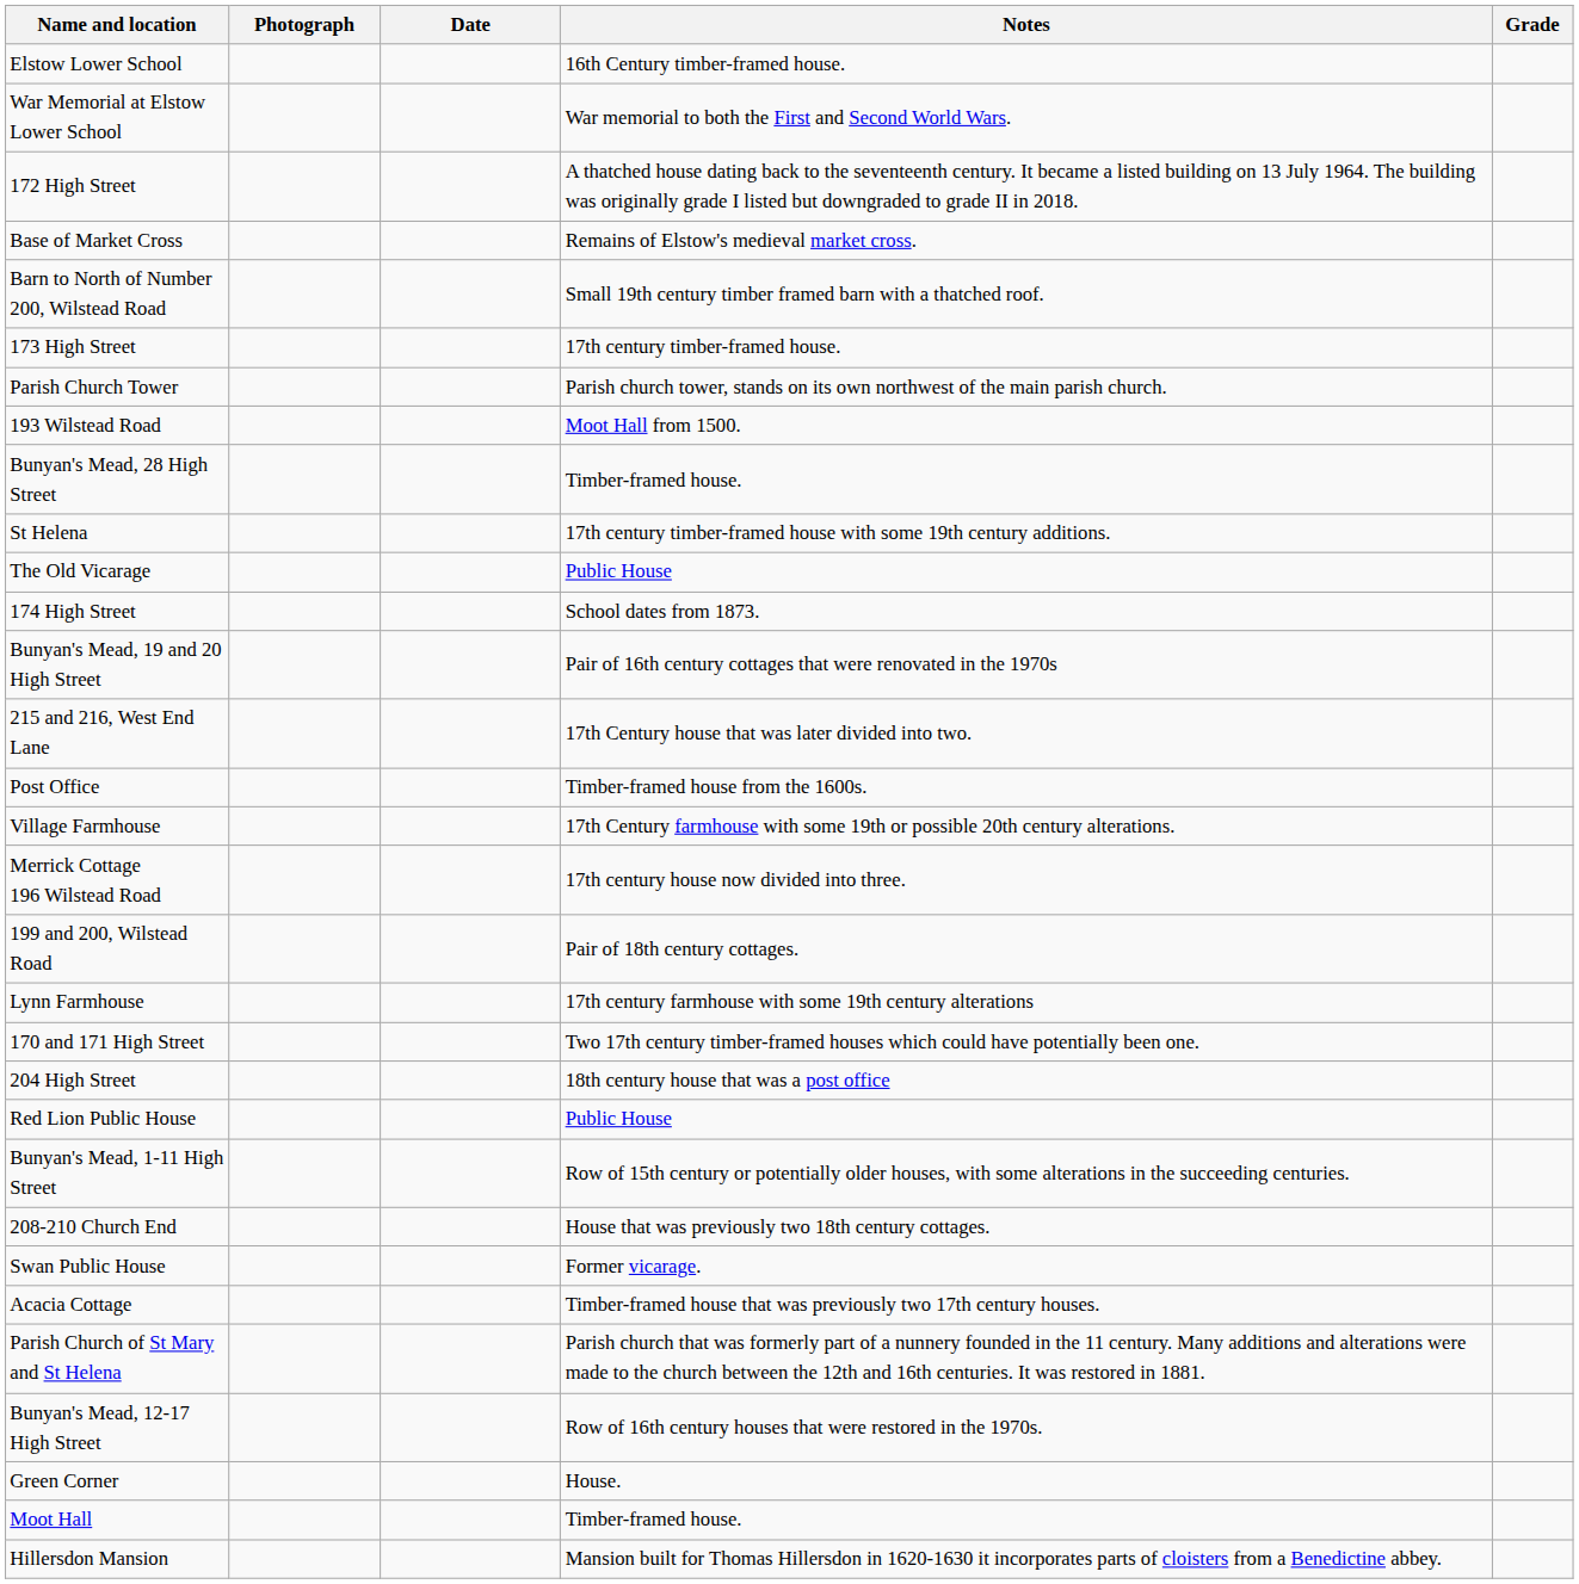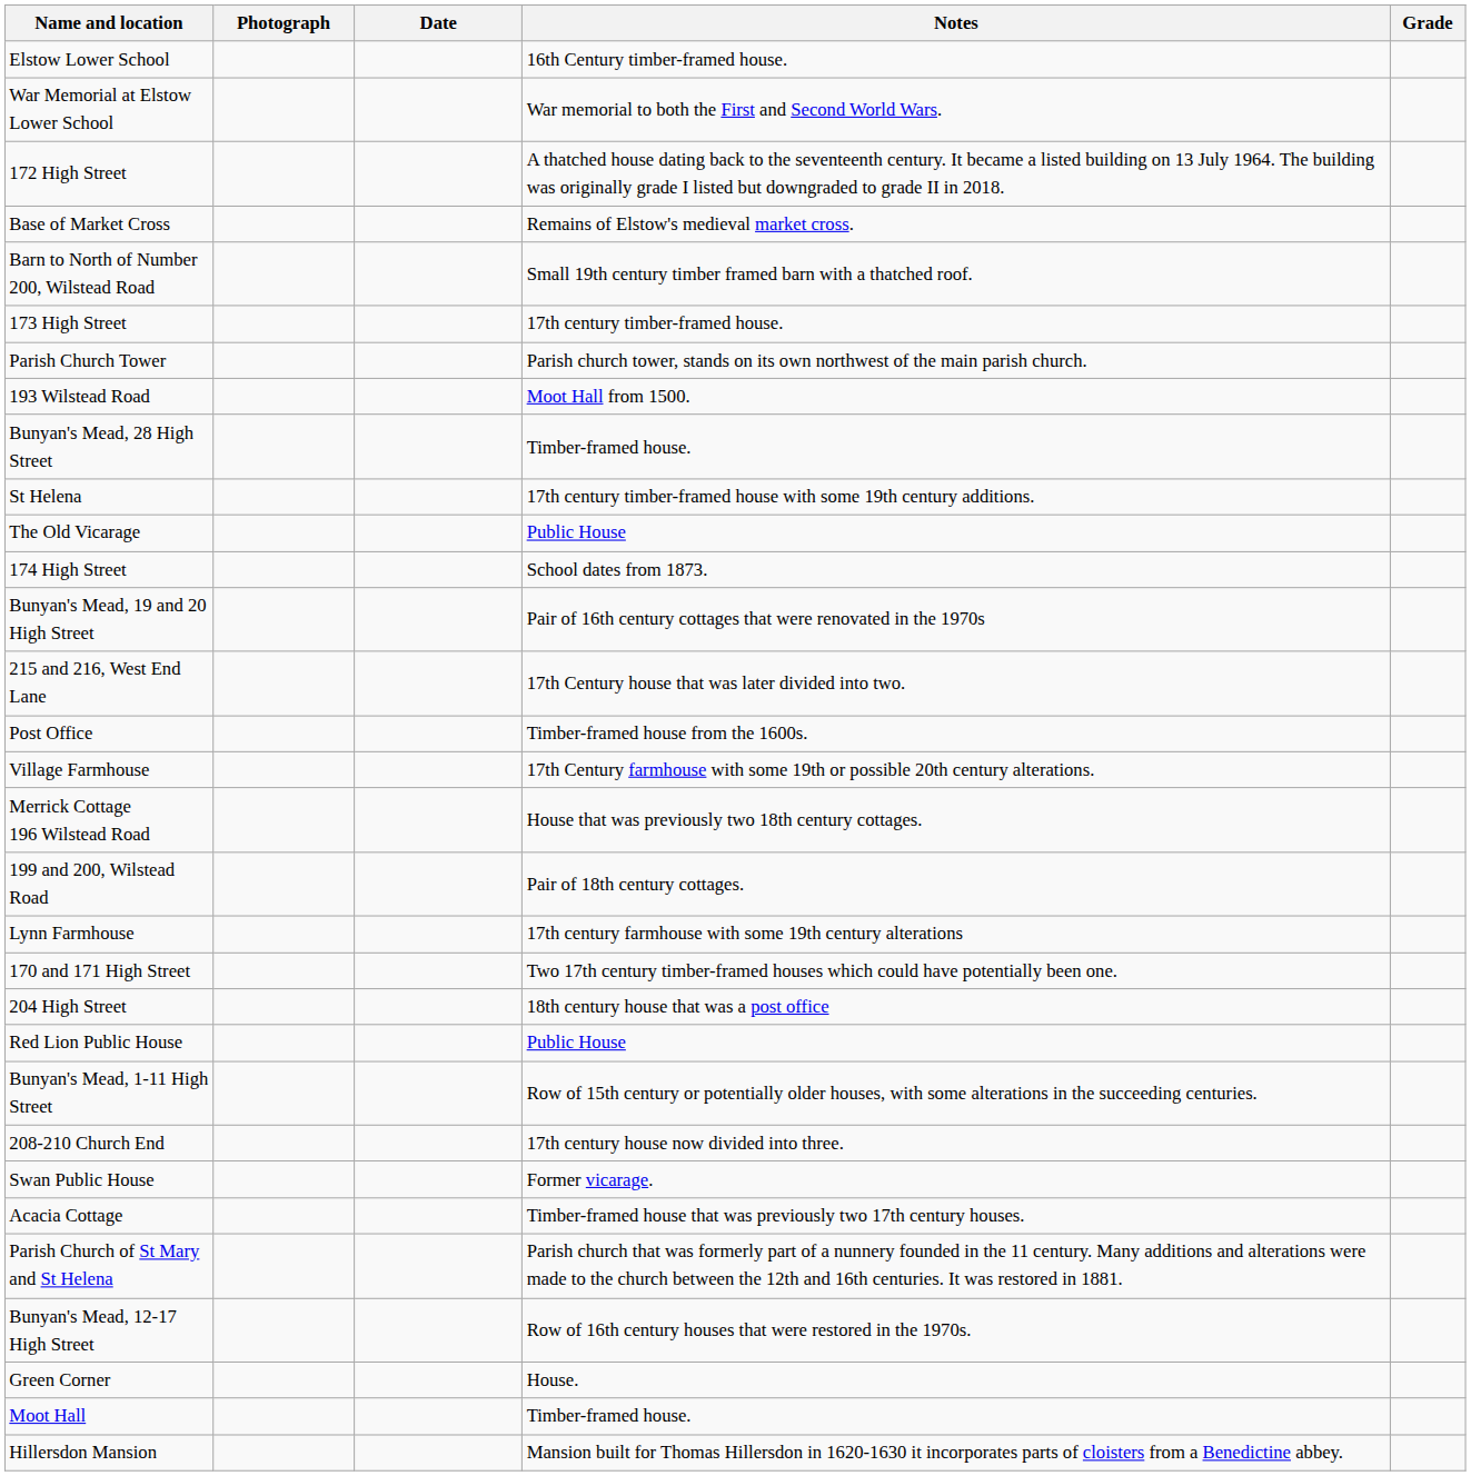Merrick Cottage 196 Wilstead Road | Notes: 17th century house now divided into three. -> House that was previously two 18th century cottages.
208-210 Church End | Notes: House that was previously two 18th century cottages. -> 17th century house now divided into three.
